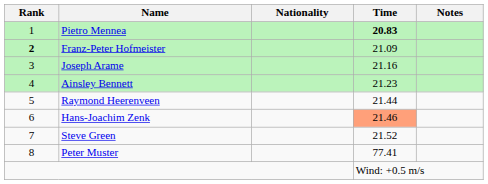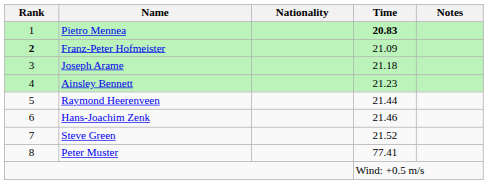Joseph Arame | Time: 21.16 -> 21.18
Hans-Joachim Zenk | Time: lightsalmon background -> no background
